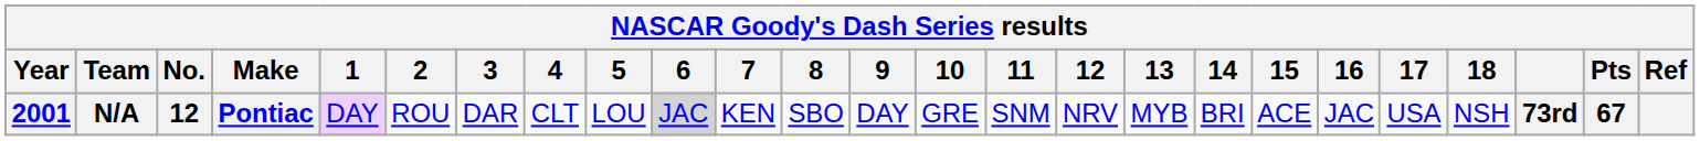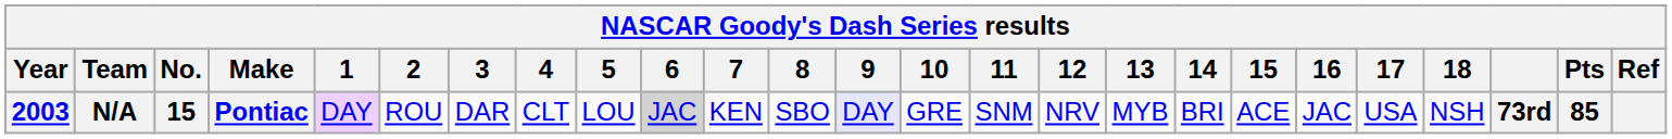N/A | Year: 2001 -> 2003
N/A | No.: 12 -> 15
N/A | 9: no background -> lavender background
N/A | Pts: 67 -> 85
